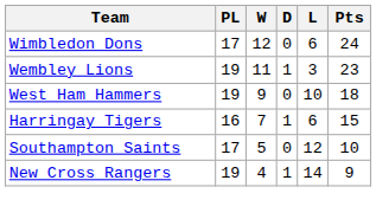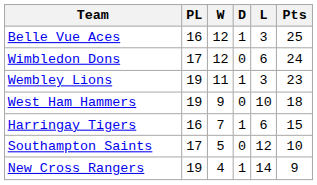+ row: Belle Vue Aces | 16 | 12 | 1 | 3 | 25
